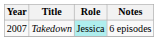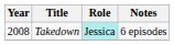Takedown | Year: 2007 -> 2008
